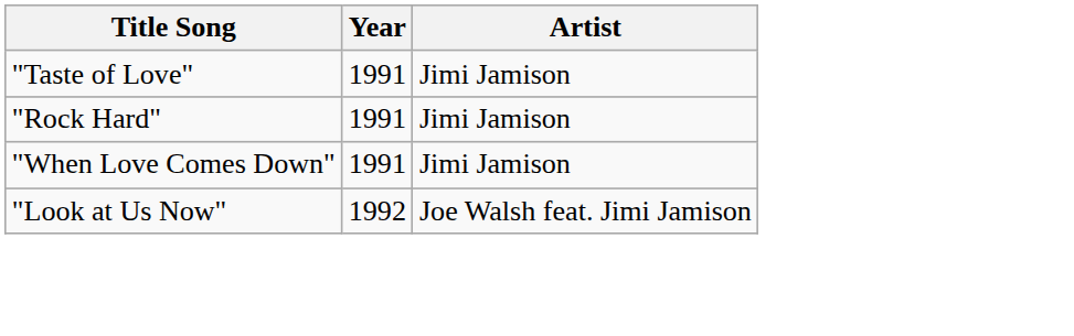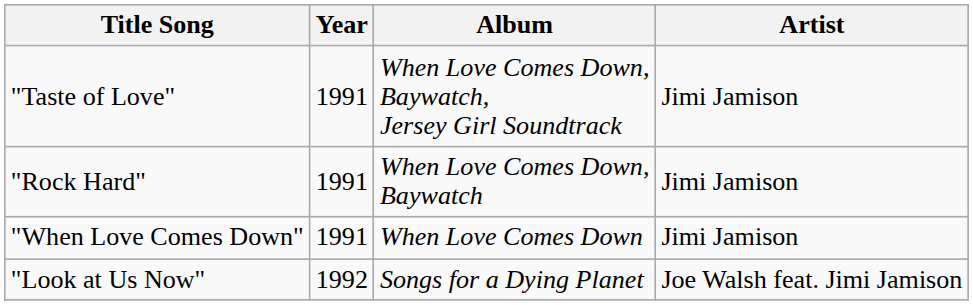+ column: Album | When Love Comes Down, Baywatch, Jersey Girl Soundtrack | When Love Comes Down, Baywatch | When Love Comes Down | Songs for a Dying Planet
